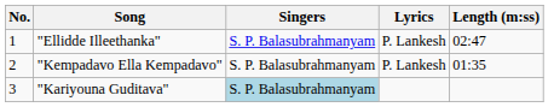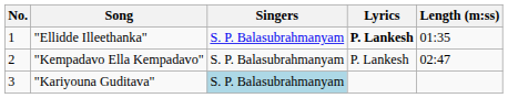"Ellidde Illeethanka" | Lyrics: normal -> bold
"Ellidde Illeethanka" | Length (m:ss): 02:47 -> 01:35
"Kempadavo Ella Kempadavo" | Length (m:ss): 01:35 -> 02:47
